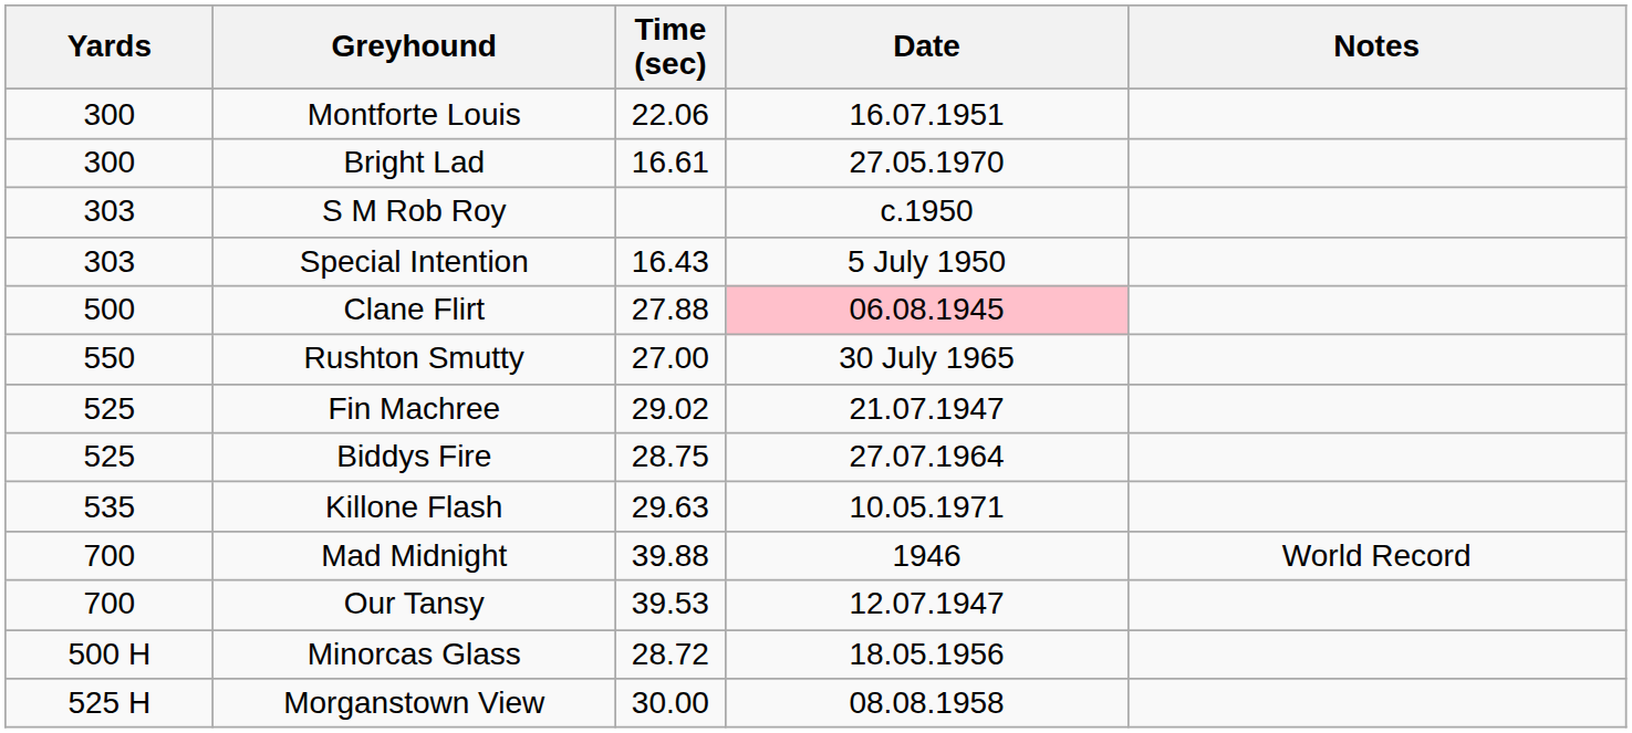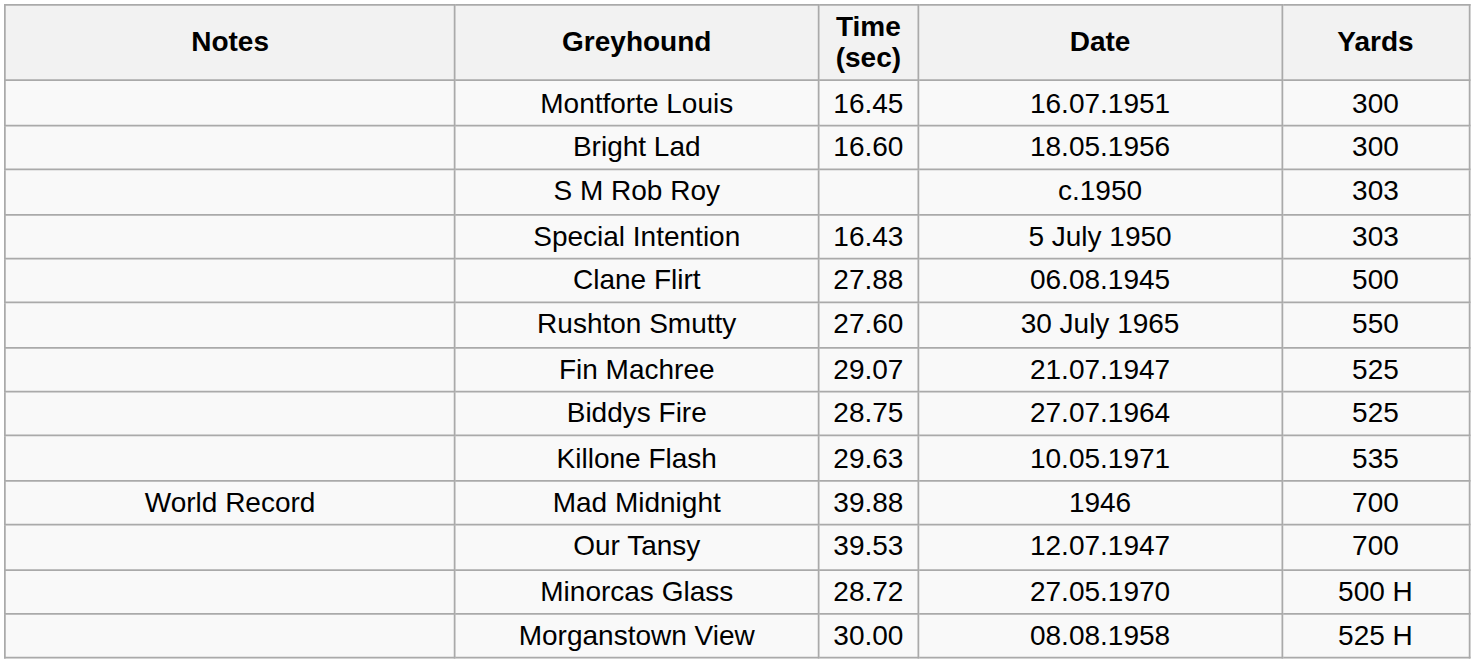columns swapped: Yards <-> Notes
Montforte Louis | Time (sec): 22.06 -> 16.45
Bright Lad | Time (sec): 16.61 -> 16.60
Bright Lad | Date: 27.05.1970 -> 18.05.1956
Clane Flirt | Date: pink background -> no background
Rushton Smutty | Time (sec): 27.00 -> 27.60
Fin Machree | Time (sec): 29.02 -> 29.07
Minorcas Glass | Date: 18.05.1956 -> 27.05.1970
